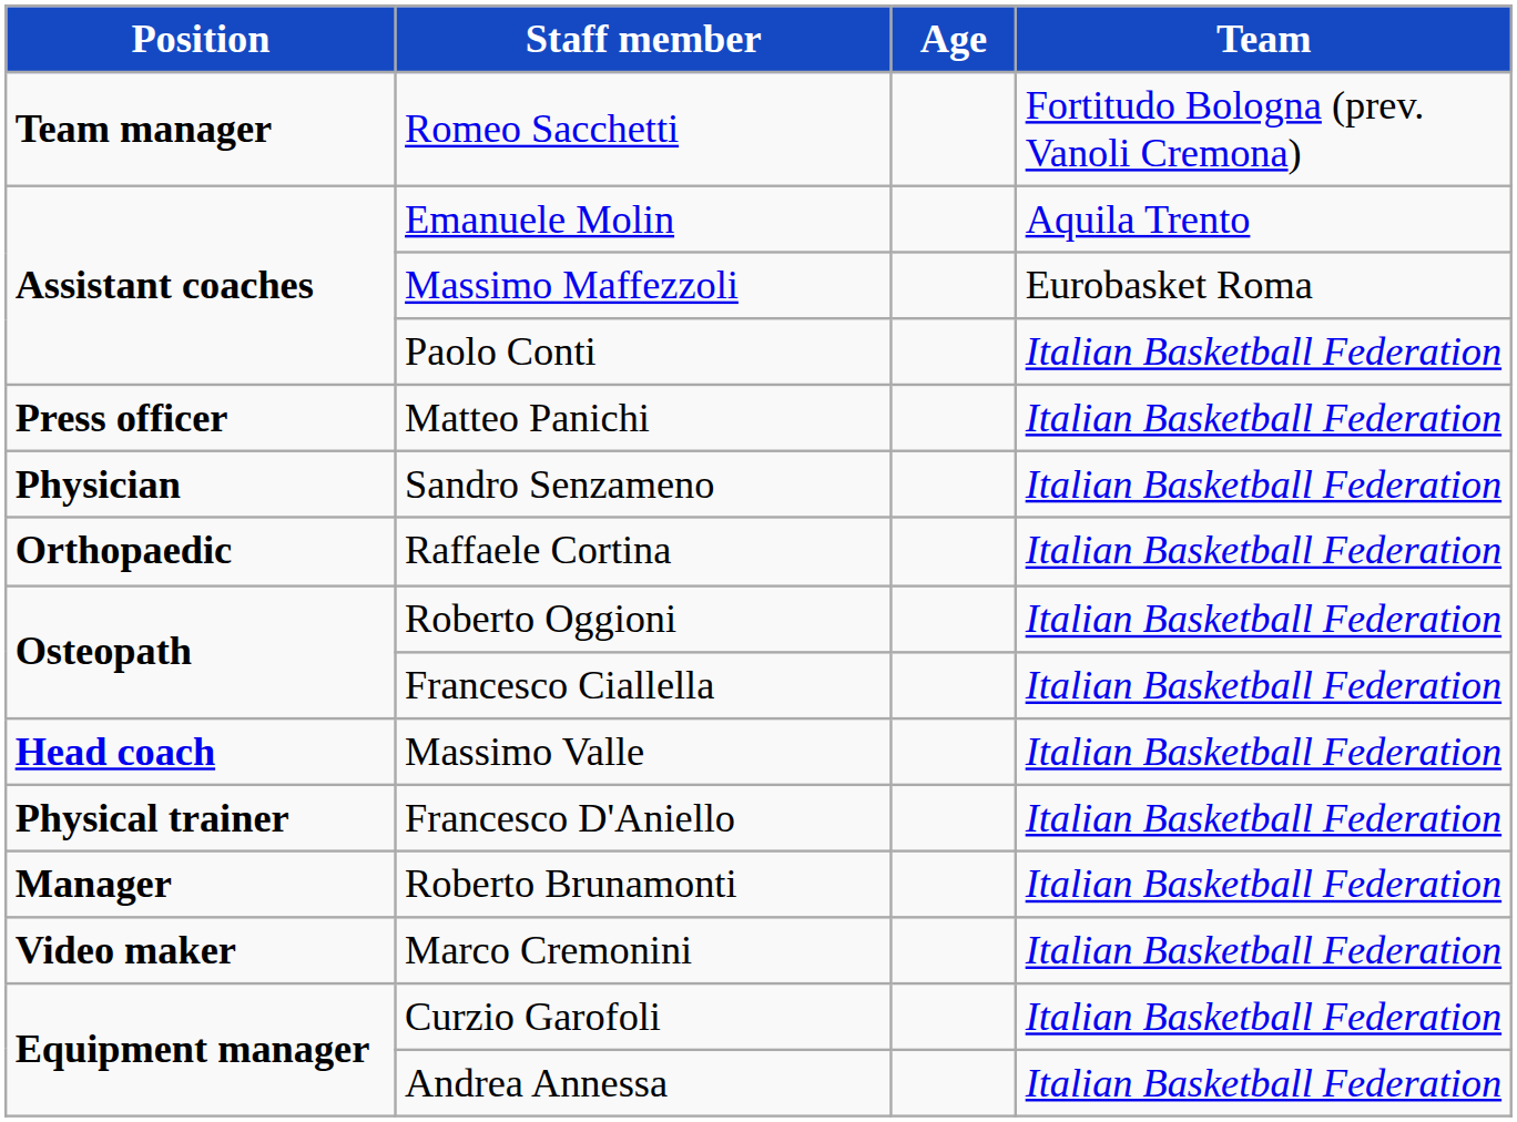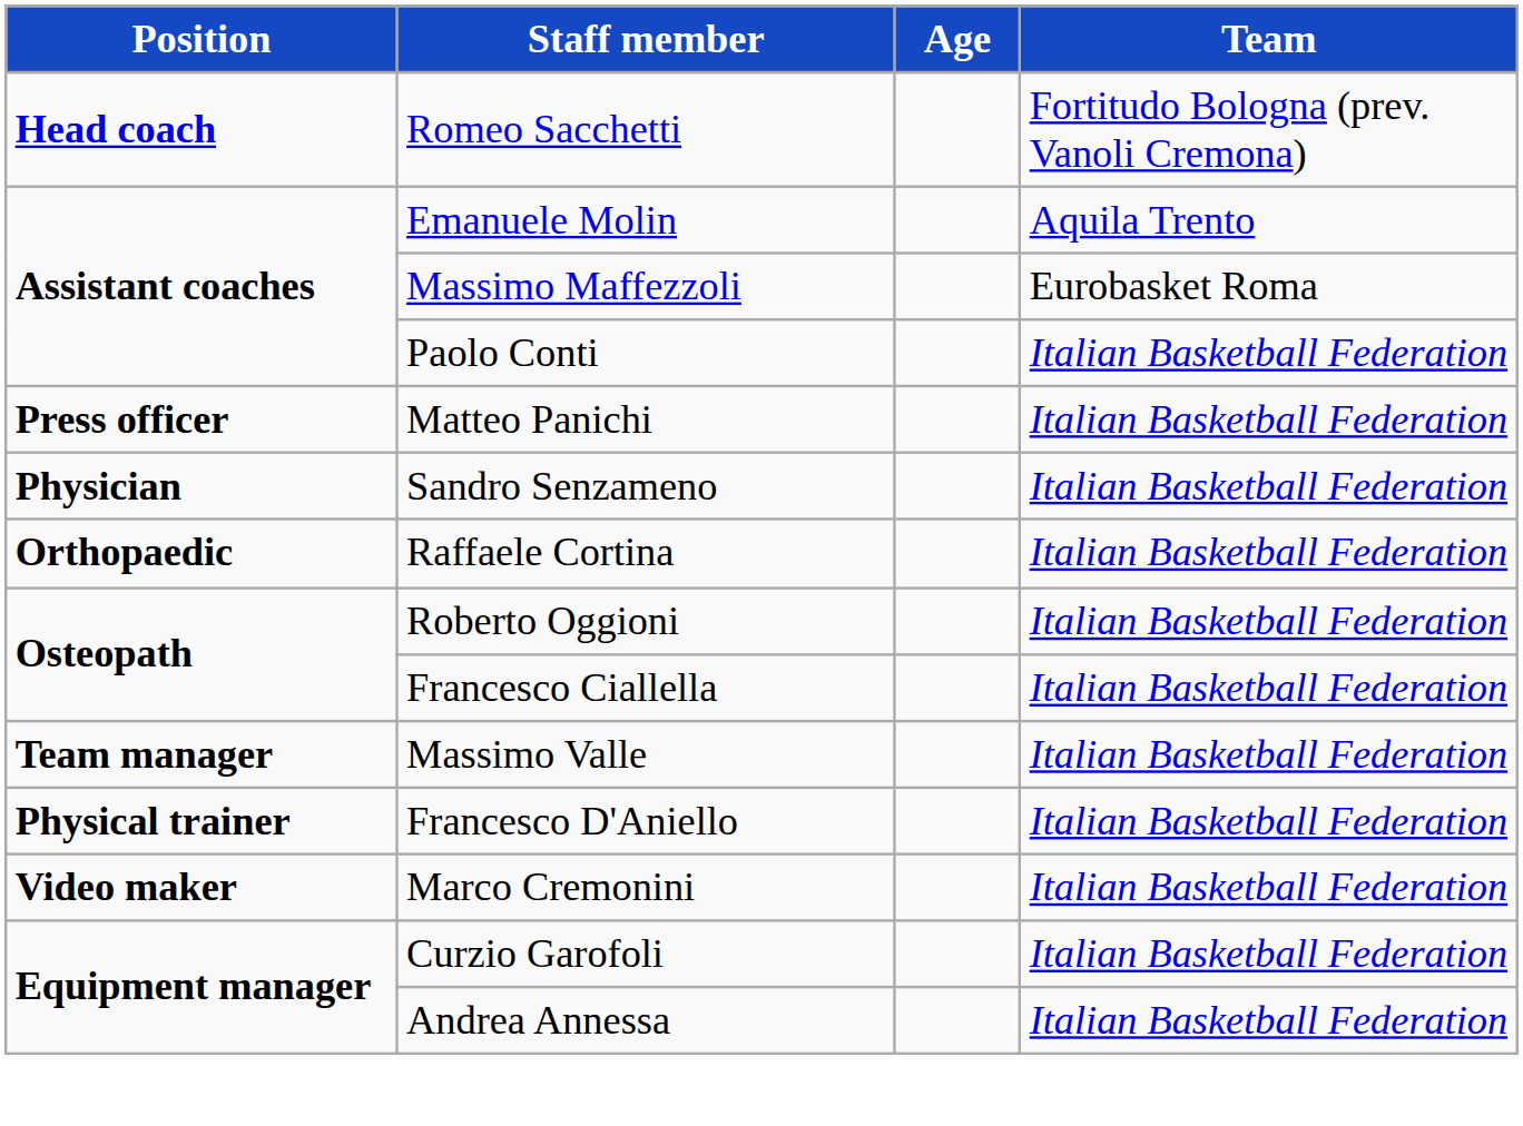Romeo Sacchetti | Position: Team manager -> Head coach
Massimo Valle | Position: Head coach -> Team manager
- row: Manager | Roberto Brunamonti | Italian Basketball Federation
